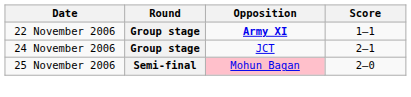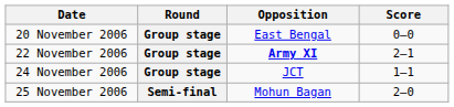+ row: 20 November 2006 | Group stage | East Bengal | 0–0
22 November 2006 | Score: 1–1 -> 2–1
24 November 2006 | Score: 2–1 -> 1–1
25 November 2006 | Opposition: pink background -> no background
